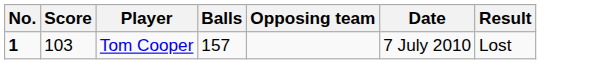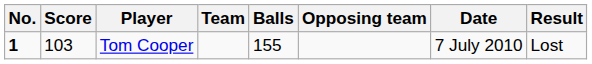+ column: Team
Tom Cooper | Balls: 157 -> 155
